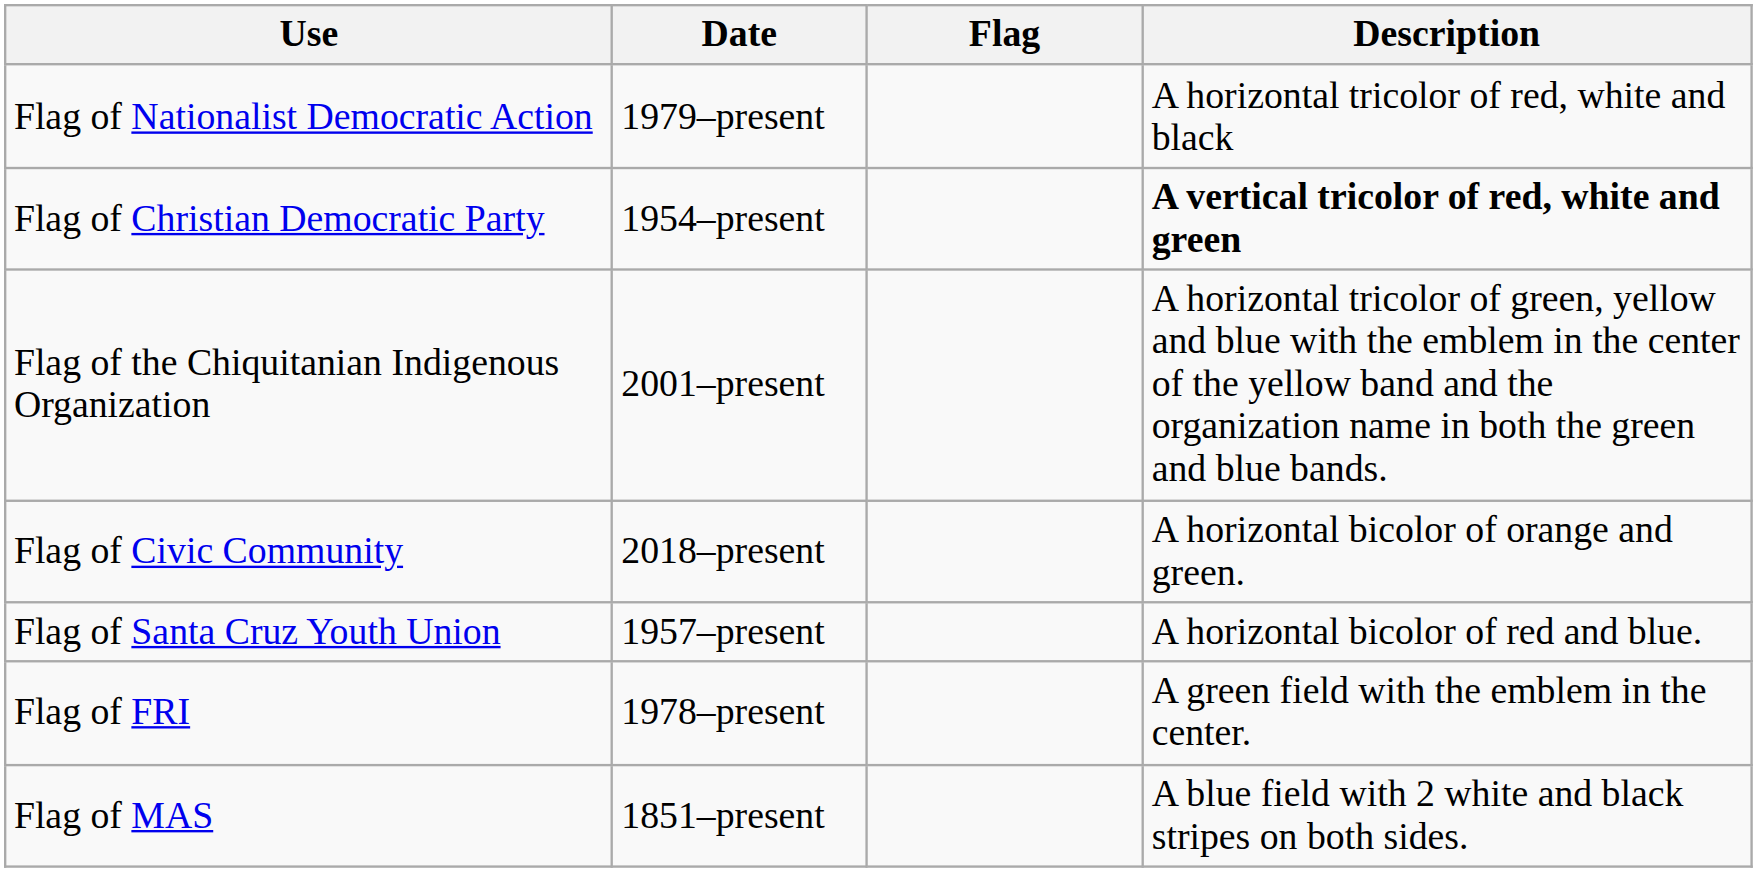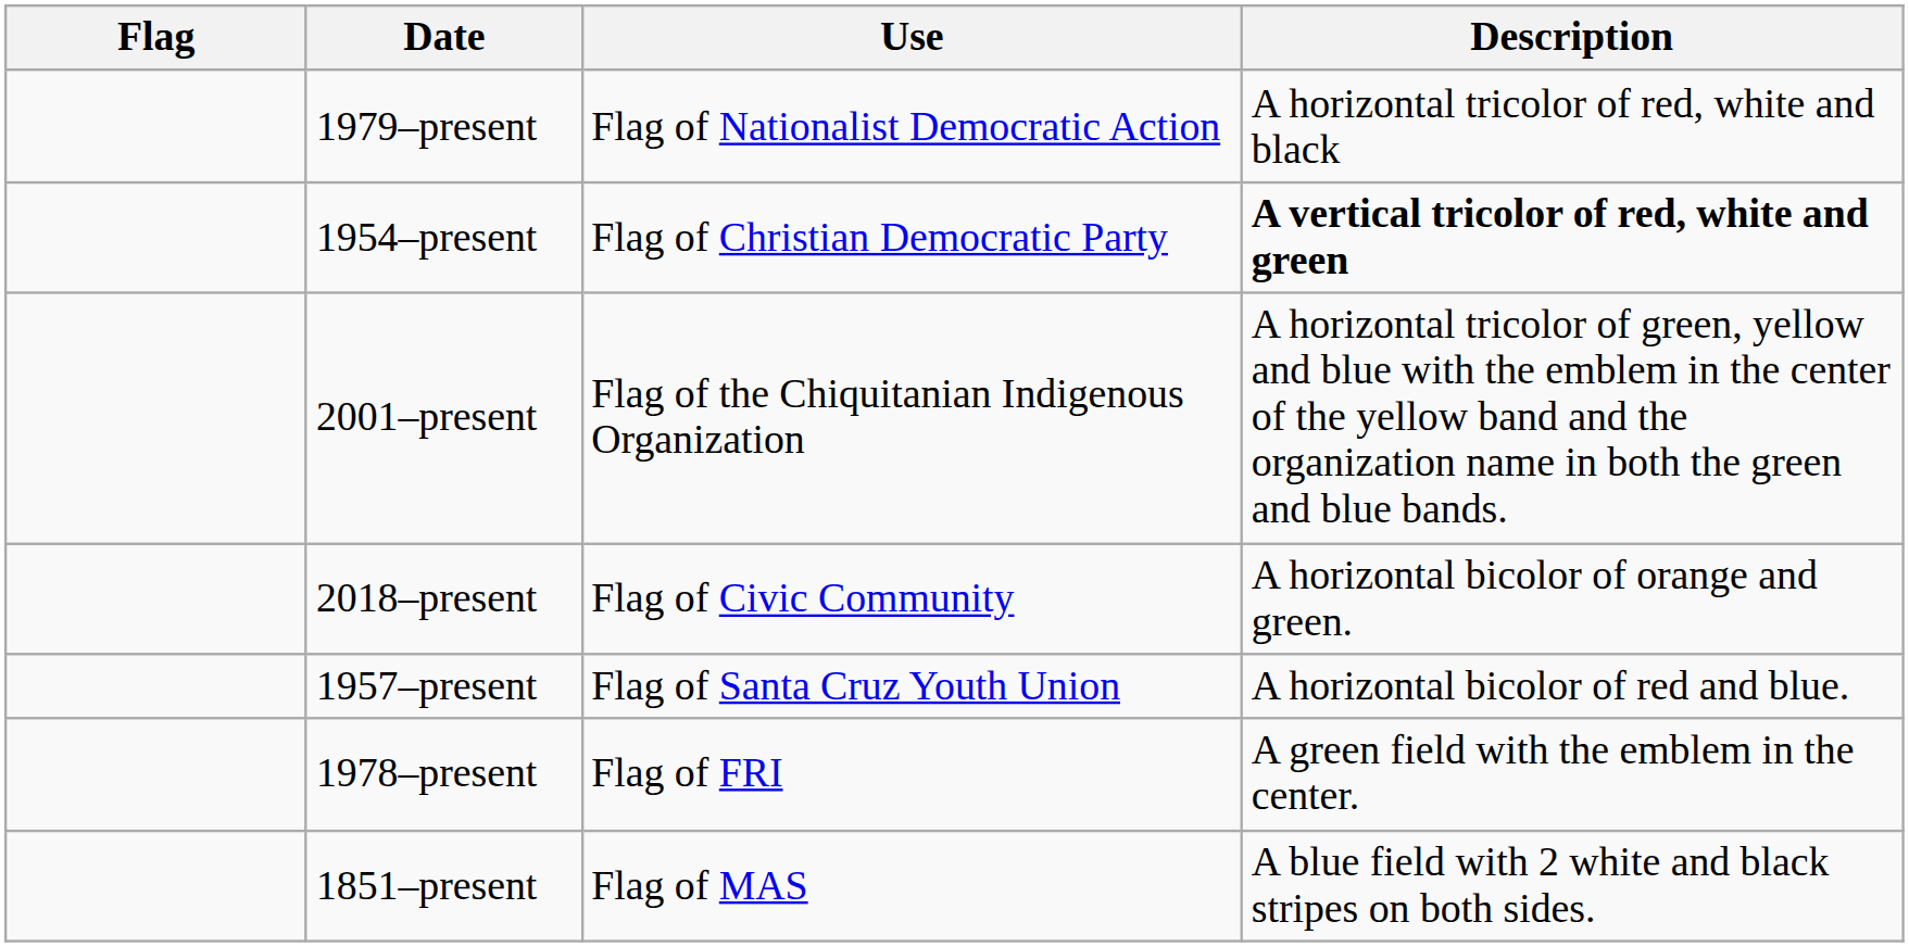columns swapped: Flag <-> Use
